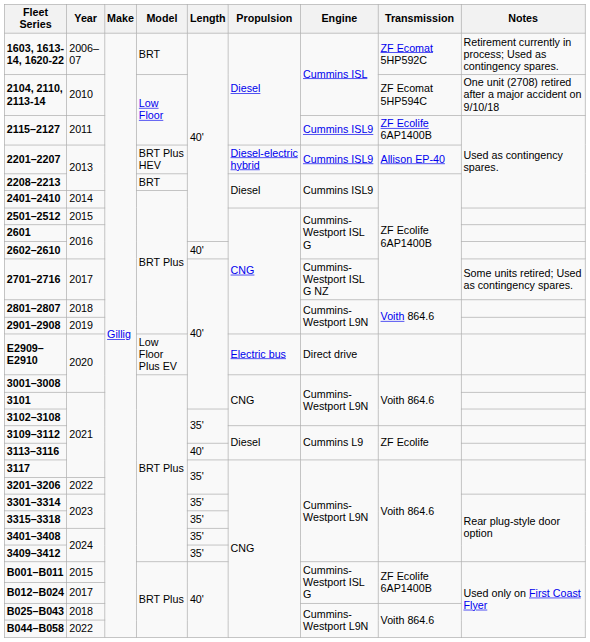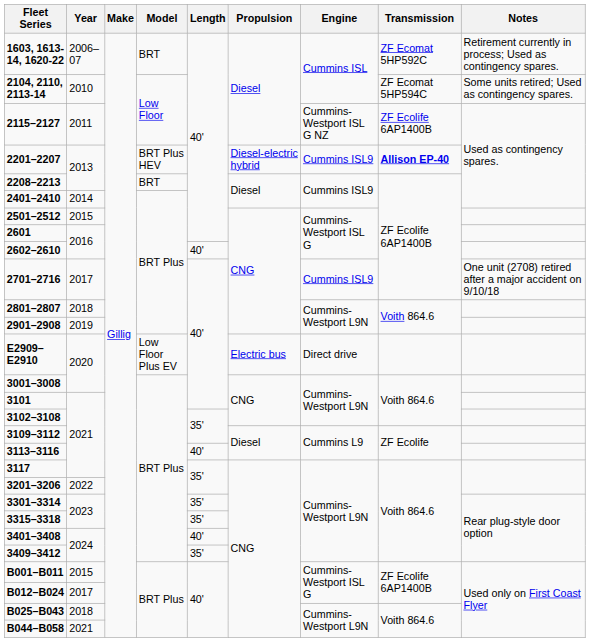2104, 2110, 2113-14 | Notes: One unit (2708) retired after a major accident on 9/10/18 -> Some units retired; Used as contingency spares.
2115–2127 | Engine: Cummins ISL9 -> Cummins-Westport ISL G NZ
2201–2207 | Transmission: normal -> bold
2701–2716 | Engine: Cummins-Westport ISL G NZ -> Cummins ISL9
2701–2716 | Notes: Some units retired; Used as contingency spares. -> One unit (2708) retired after a major accident on 9/10/18
3401–3408 | Length: 35' -> 40'
B044–B058 | Year: 2022 -> 2021
